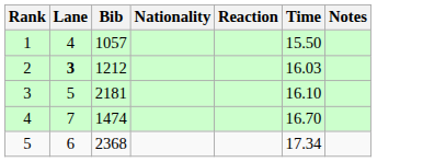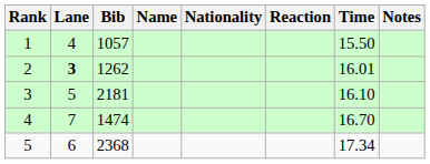+ column: Name
2 | Bib: 1212 -> 1262
2 | Time: 16.03 -> 16.01
